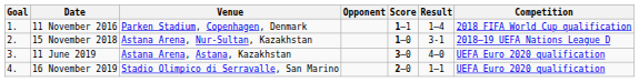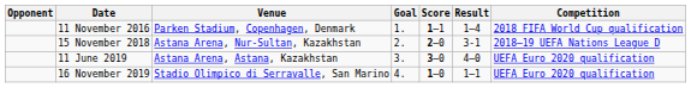columns swapped: Goal <-> Opponent
15 November 2018 | Score: 1–0 -> 2–0
16 November 2019 | Score: 2–0 -> 1–0
